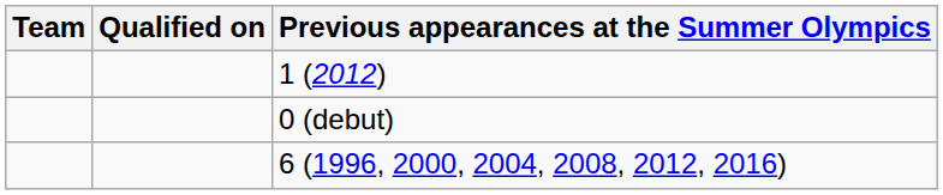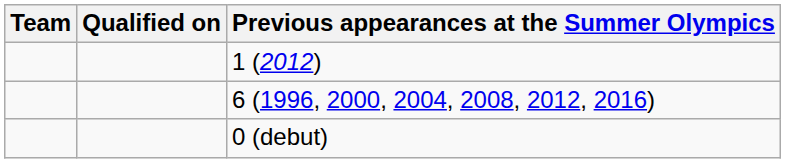rows swapped: 0 (debut) <-> 6 (1996, 2000, 2004, 2008, 2012, 2016)
